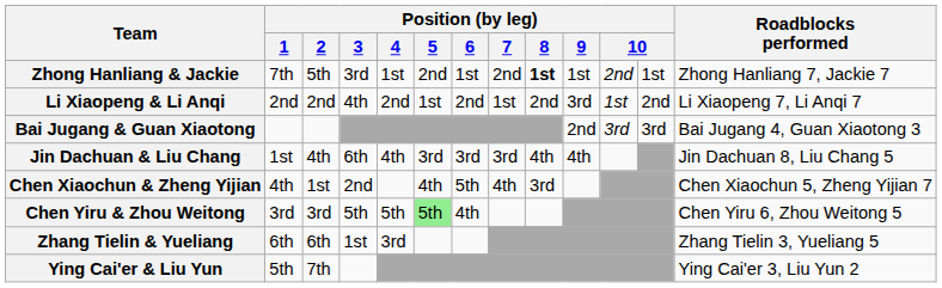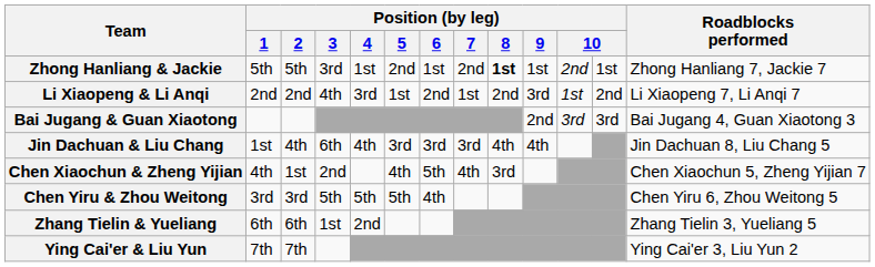Zhong Hanliang & Jackie | Position (by leg) / 1: 7th -> 5th
Li Xiaopeng & Li Anqi | Position (by leg) / 4: 2nd -> 3rd
Chen Yiru & Zhou Weitong | Position (by leg) / 5: lightgreen background -> no background
Zhang Tielin & Yueliang | Position (by leg) / 4: 3rd -> 2nd
Ying Cai'er & Liu Yun | Position (by leg) / 1: 5th -> 7th
